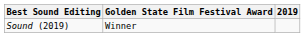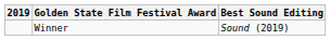columns swapped: 2019 <-> Best Sound Editing
